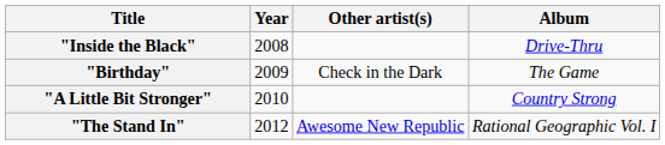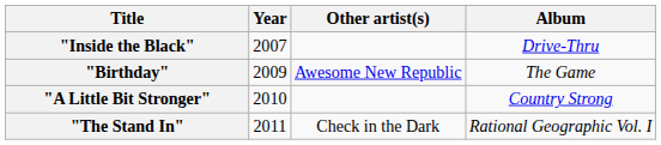"Inside the Black" | Year: 2008 -> 2007
"Birthday" | Other artist(s): Check in the Dark -> Awesome New Republic
"The Stand In" | Year: 2012 -> 2011
"The Stand In" | Other artist(s): Awesome New Republic -> Check in the Dark
